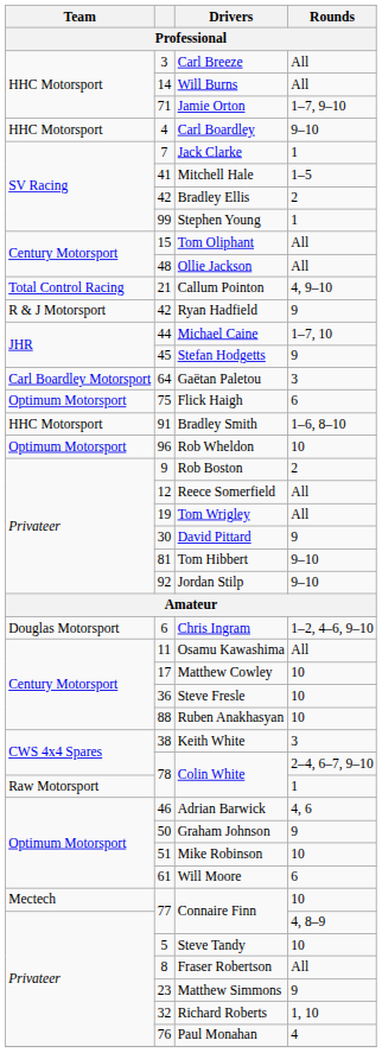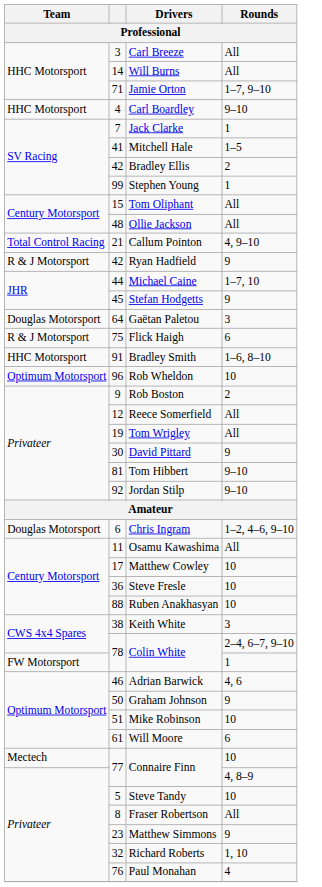Gaëtan Paletou | Team: Carl Boardley Motorsport -> Douglas Motorsport
Flick Haigh | Team: Optimum Motorsport -> R & J Motorsport
Colin White / 1 | Team: Raw Motorsport -> FW Motorsport
